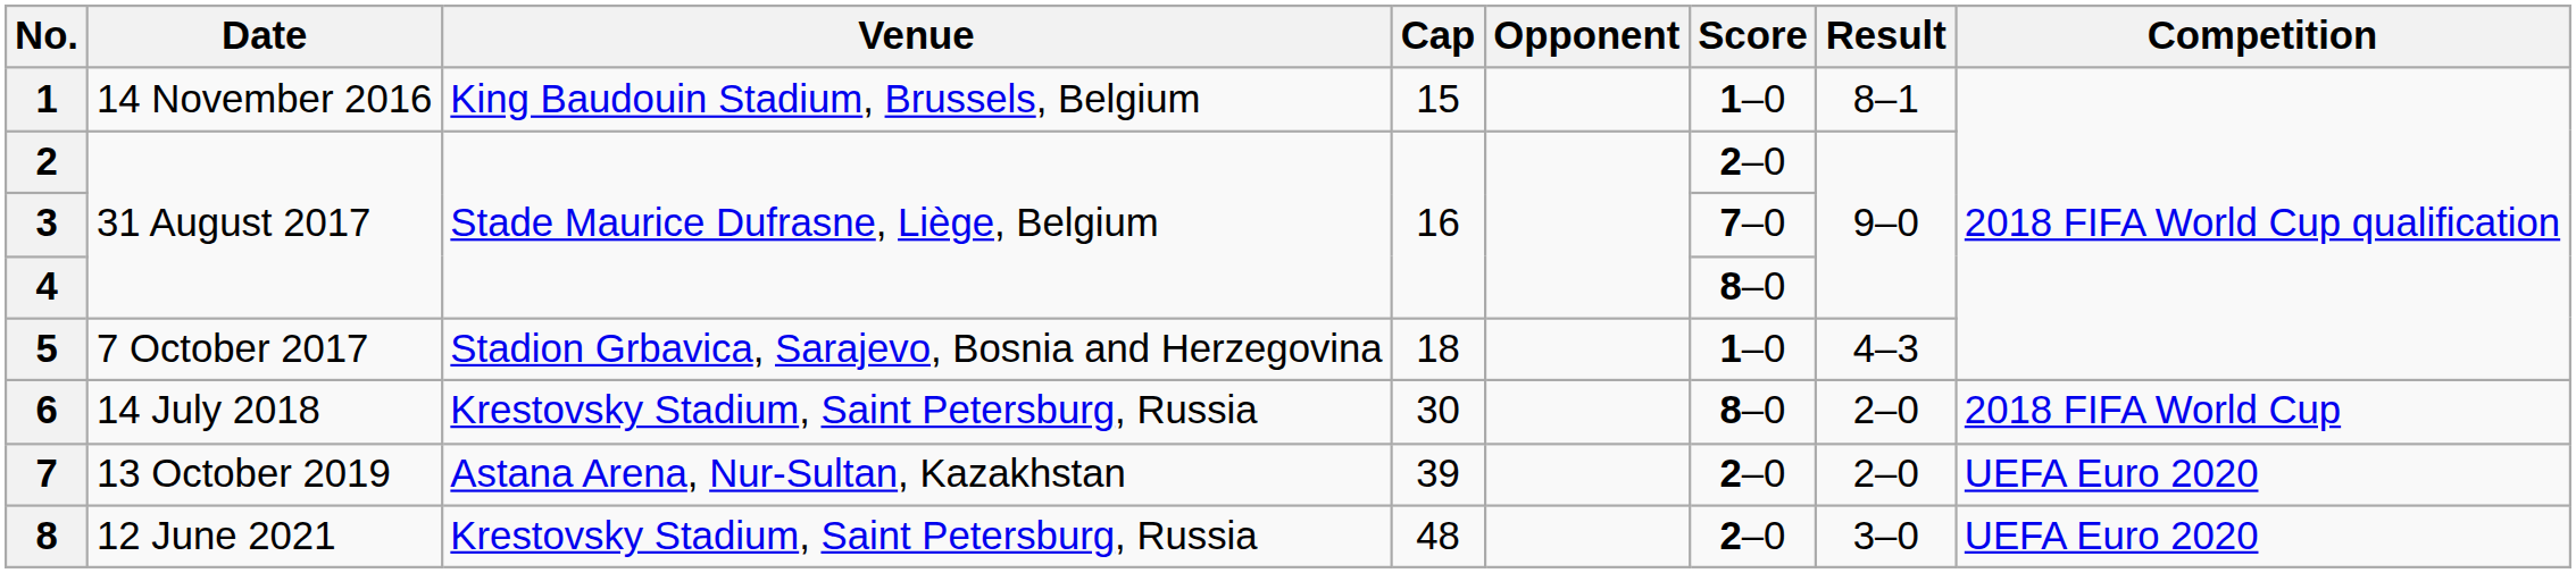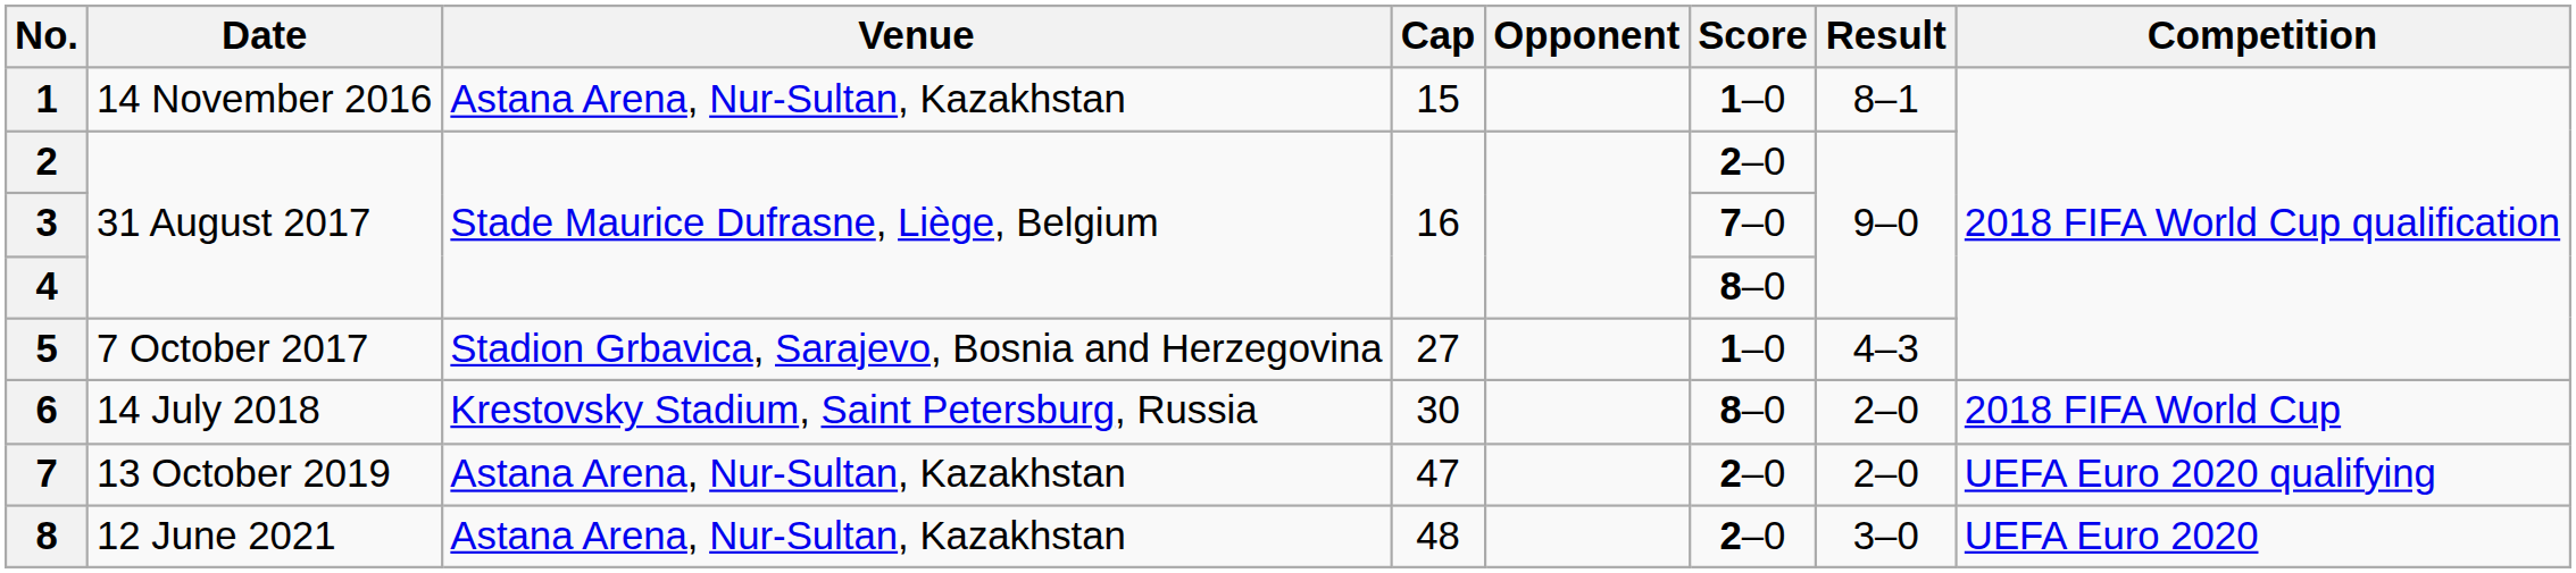1 | Venue: King Baudouin Stadium, Brussels, Belgium -> Astana Arena, Nur-Sultan, Kazakhstan
5 | Cap: 18 -> 27
7 | Cap: 39 -> 47
7 | Competition: UEFA Euro 2020 -> UEFA Euro 2020 qualifying
8 | Venue: Krestovsky Stadium, Saint Petersburg, Russia -> Astana Arena, Nur-Sultan, Kazakhstan
